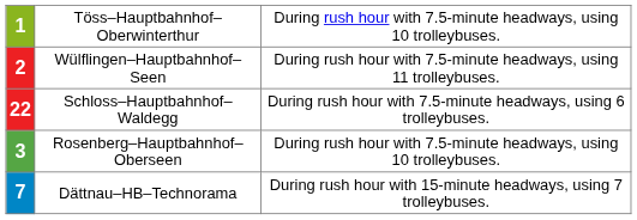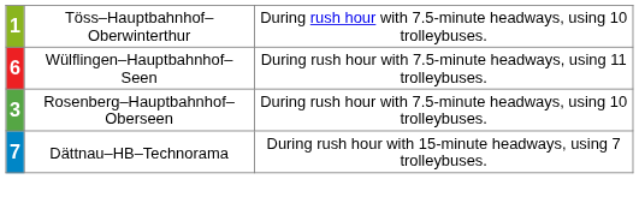Wülflingen–Hauptbahnhof–Seen | column 1: 2 -> 6
- row: 22 | Schloss–Hauptbahnhof–Waldegg | During rush hour with 7.5-minute headways, using 6 trolleybuses.
